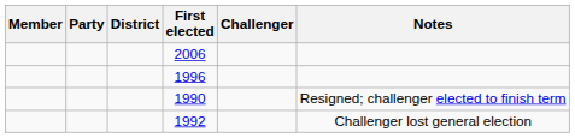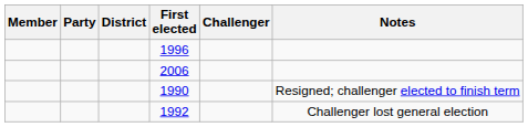rows swapped: 1996 <-> 2006
